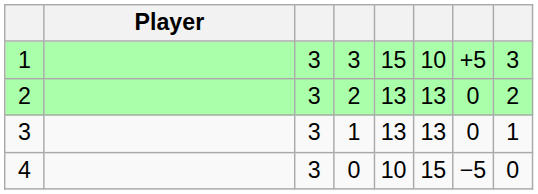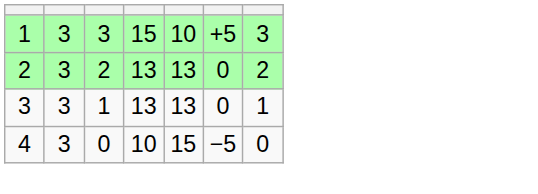- column: Player
